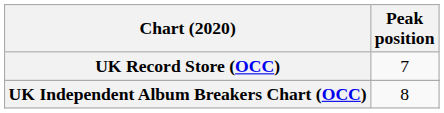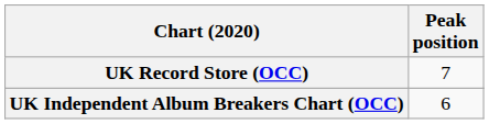UK Independent Album Breakers Chart (OCC) | Peak position: 8 -> 6
